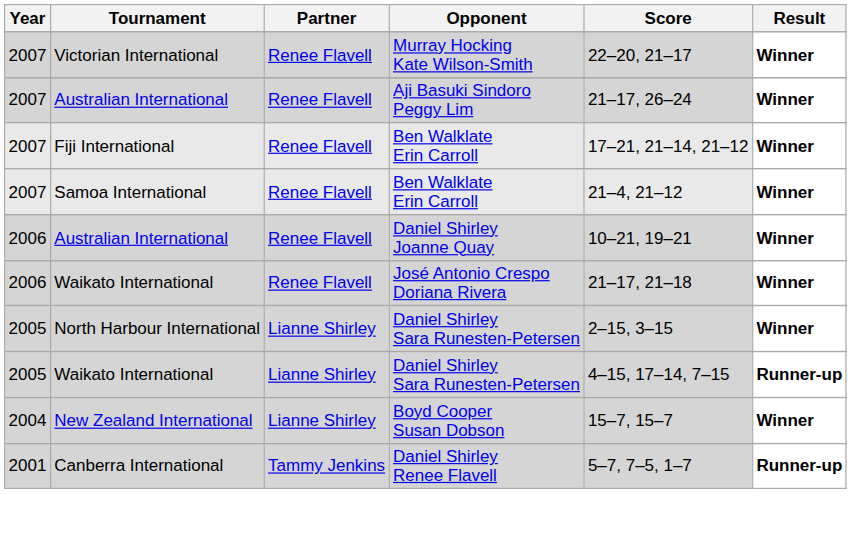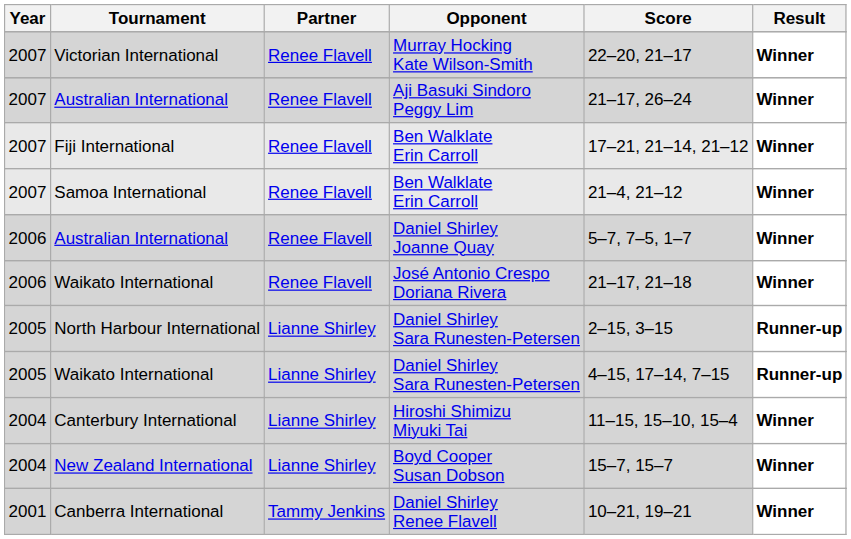Australian International / Daniel Shirley Joanne Quay | Score: 10–21, 19–21 -> 5–7, 7–5, 1–7
North Harbour International | Result: Winner -> Runner-up
+ row: 2004 | Canterbury International | Lianne Shirley | Hiroshi Shimizu Miyuki Tai | 11–15, 15–10, 15–4 | Winner
Canberra International | Score: 5–7, 7–5, 1–7 -> 10–21, 19–21
Canberra International | Result: Runner-up -> Winner
